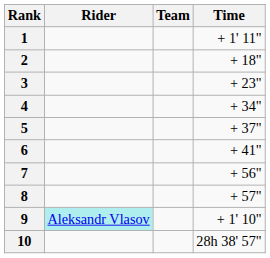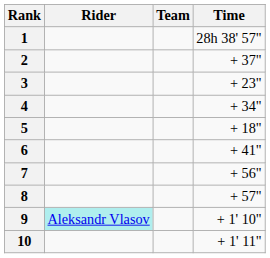1 | Time: + 1' 11" -> 28h 38' 57"
2 | Time: + 18" -> + 37"
5 | Time: + 37" -> + 18"
10 | Time: 28h 38' 57" -> + 1' 11"
